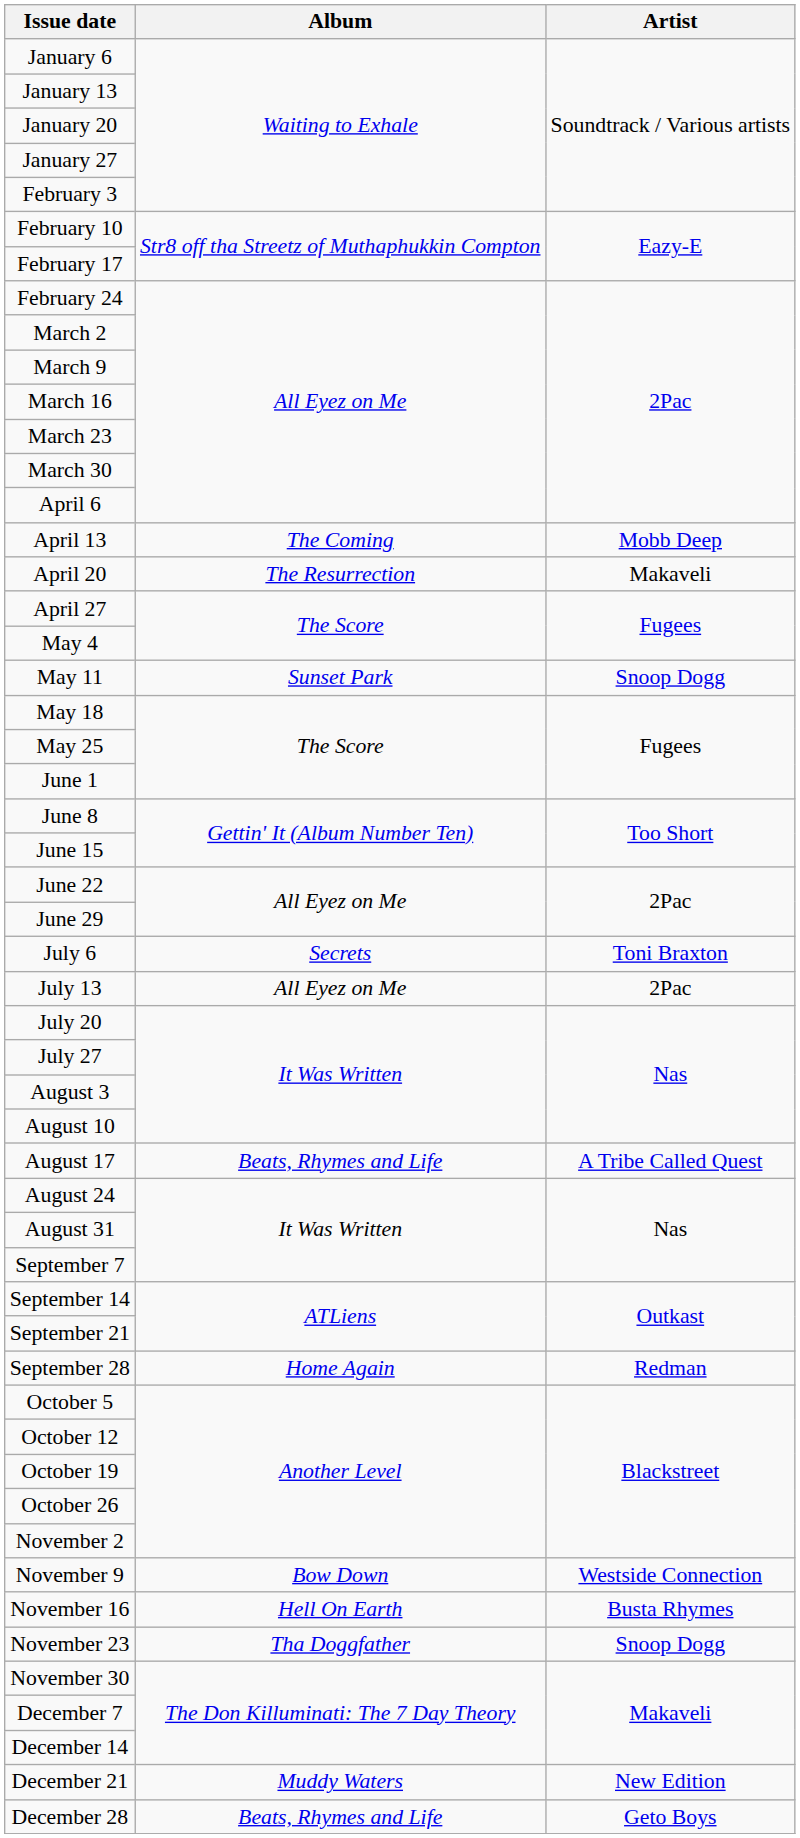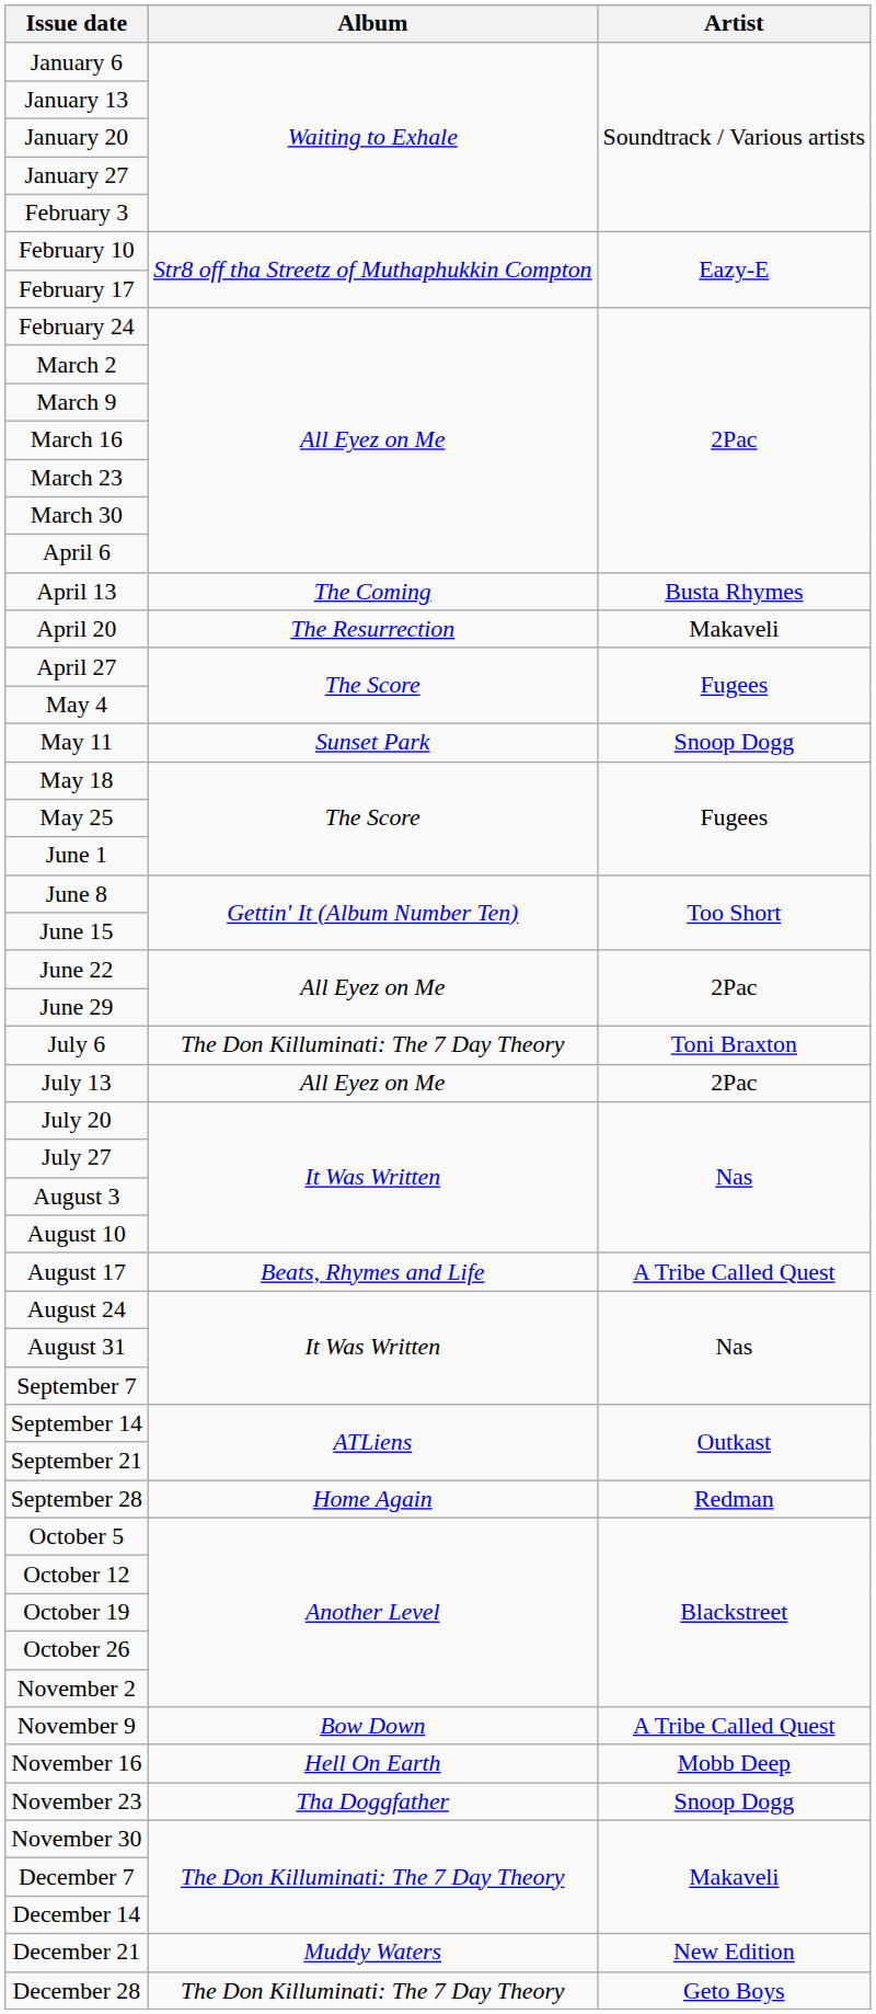April 13 | Artist: Mobb Deep -> Busta Rhymes
July 6 | Album: Secrets -> The Don Killuminati: The 7 Day Theory
November 9 | Artist: Westside Connection -> A Tribe Called Quest
November 16 | Artist: Busta Rhymes -> Mobb Deep
December 28 | Album: Beats, Rhymes and Life -> The Don Killuminati: The 7 Day Theory
